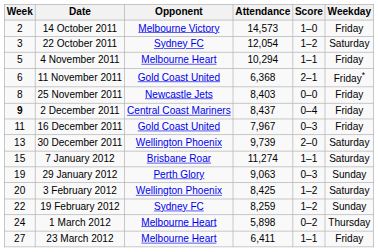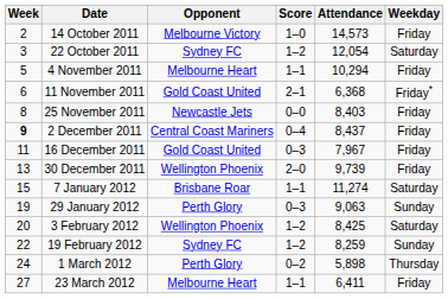columns swapped: Score <-> Attendance
30 December 2011 | Weekday: Saturday -> Friday
1 March 2012 | Opponent: Melbourne Heart -> Perth Glory
